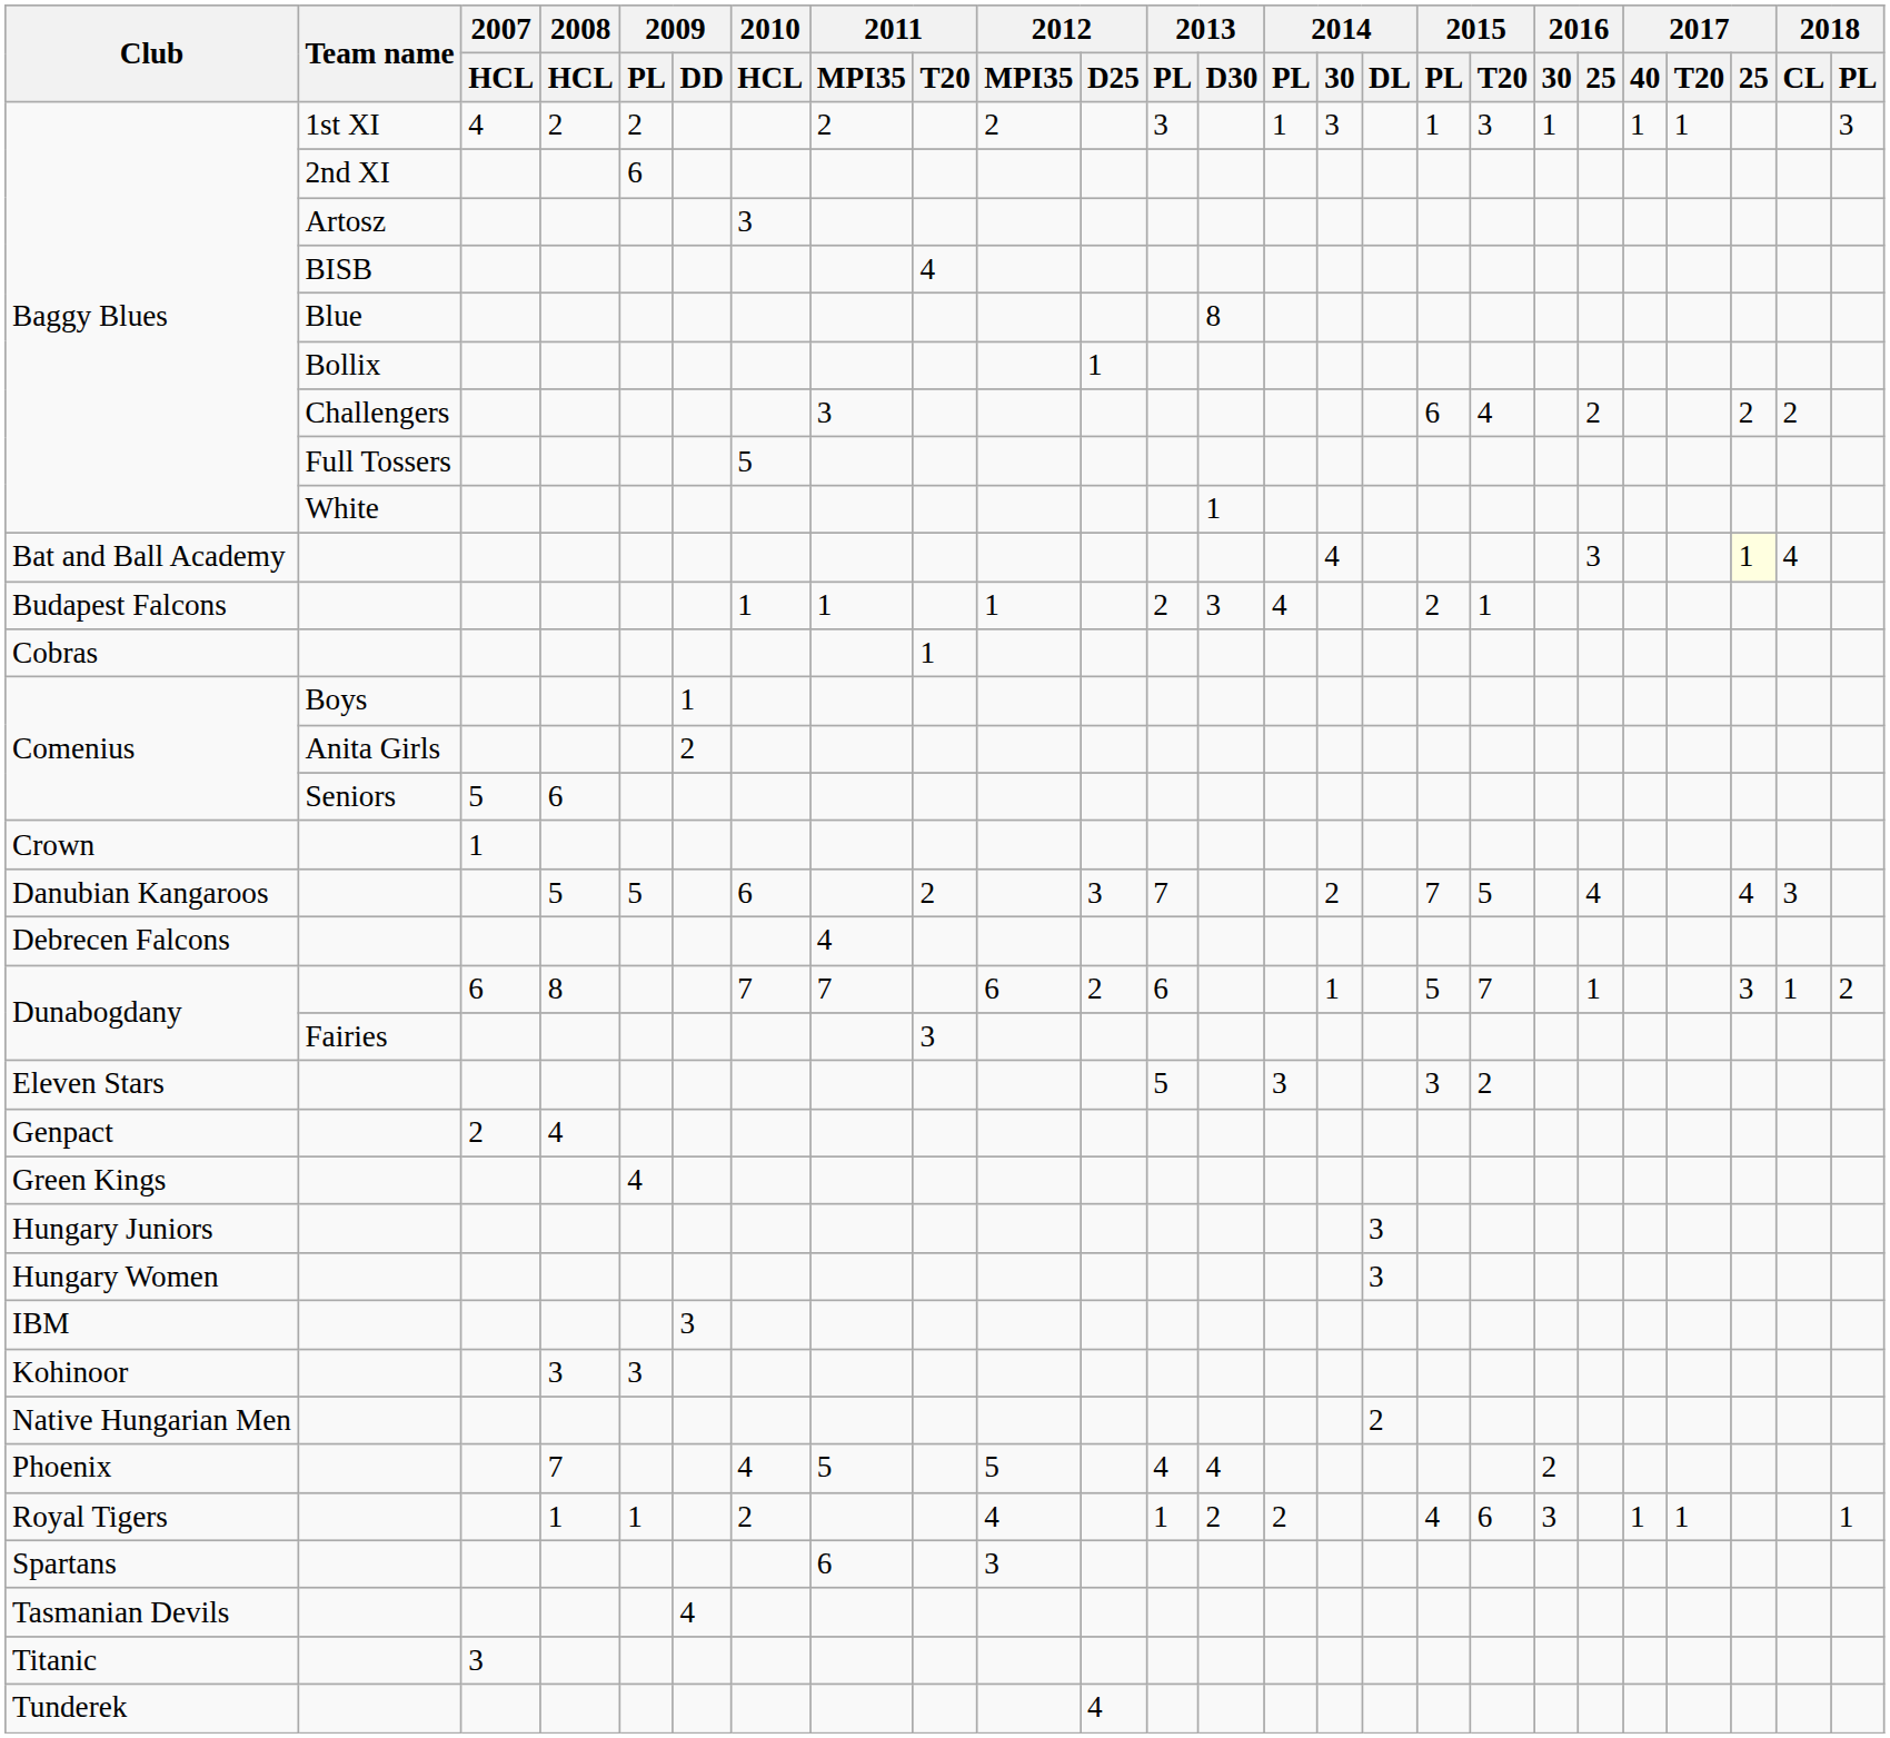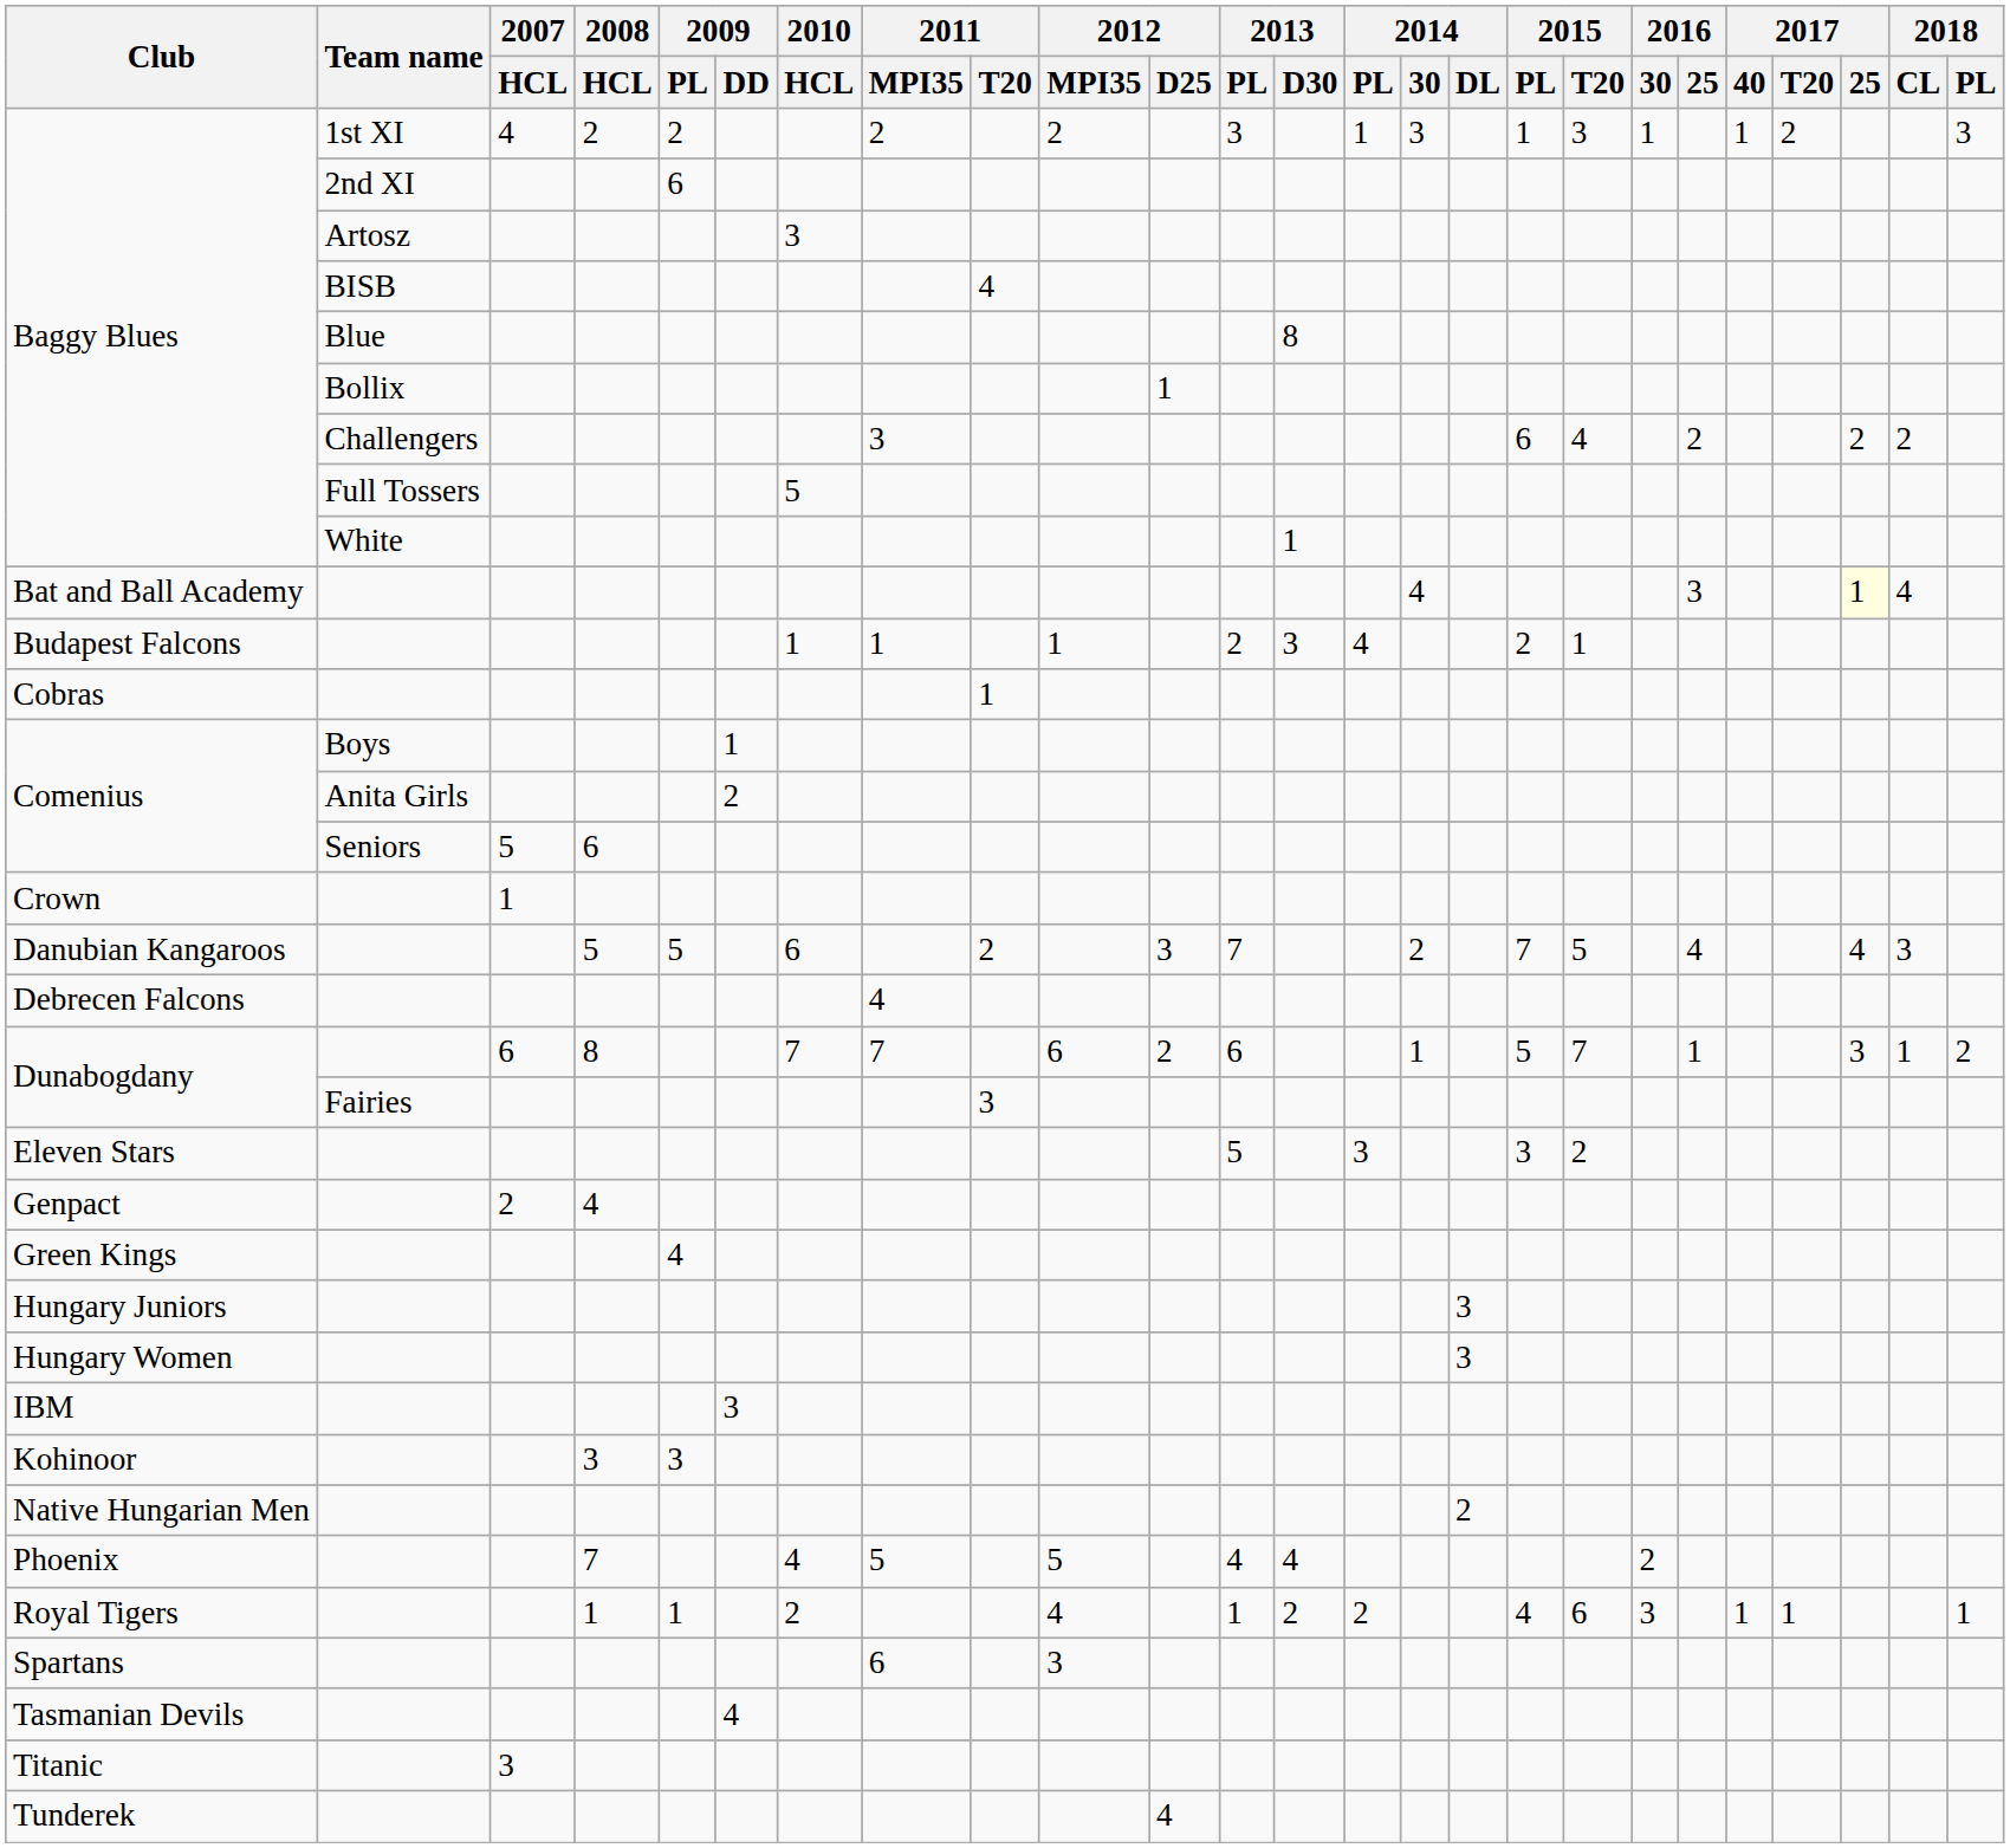Baggy Blues / 1st XI | 2017 / T20: 1 -> 2
